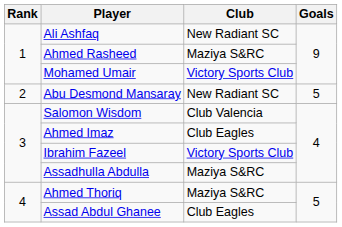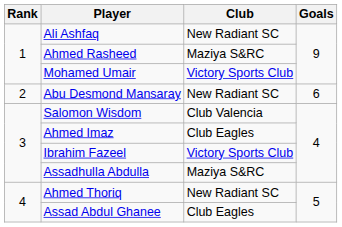Abu Desmond Mansaray | Goals: 5 -> 6
Ahmed Thoriq | Club: Maziya S&RC -> New Radiant SC
